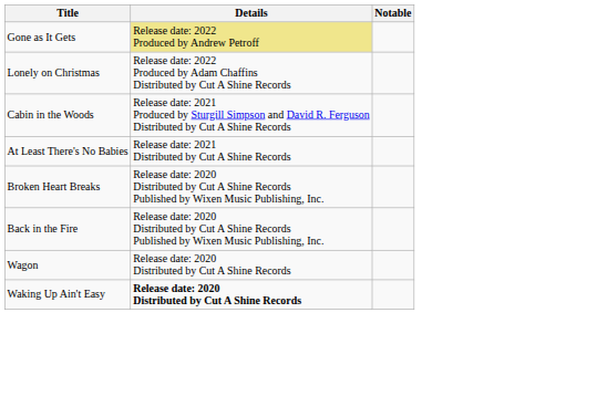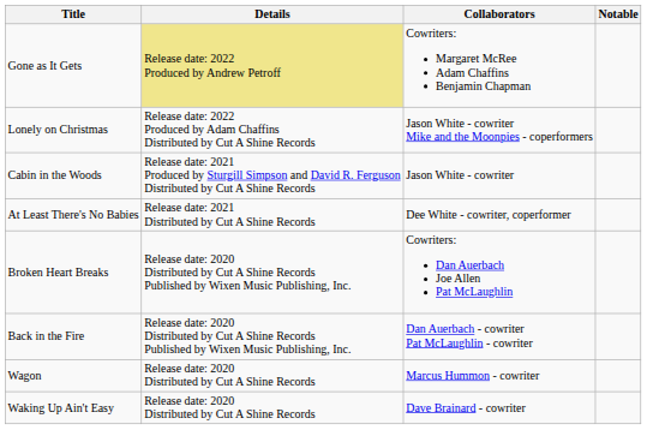+ column: Collaborators | Cowriters: Margaret McRee Adam Chaffins Benjamin Chapman | Jason White - cowriter Mike and the Moonpies - coperformers | Jason White - cowriter | Dee White - cowriter, coperformer | Cowriters: Dan Auerbach Joe Allen Pat McLaughlin | Dan Auerbach - cowriter Pat McLaughlin - cowriter | Marcus Hummon - cowriter | Dave Brainard - cowriter
Waking Up Ain't Easy | Details: bold -> normal
